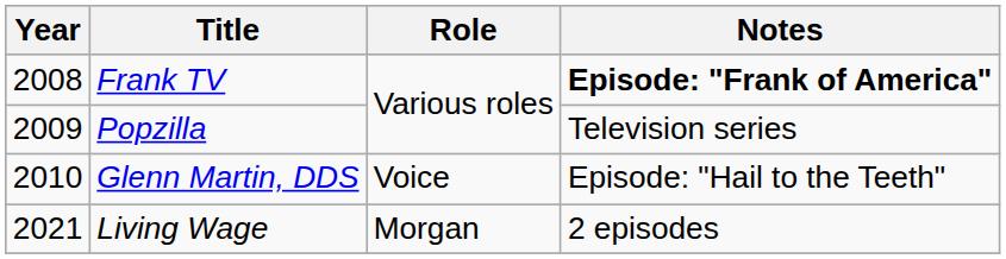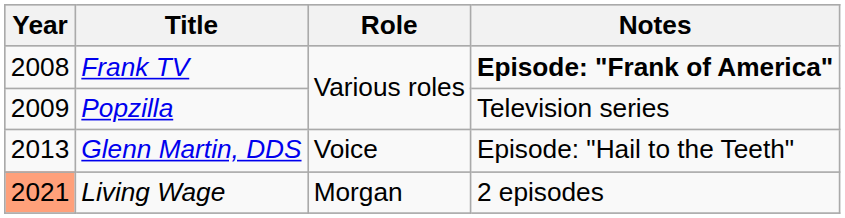Glenn Martin, DDS | Year: 2010 -> 2013
Living Wage | Year: no background -> lightsalmon background
